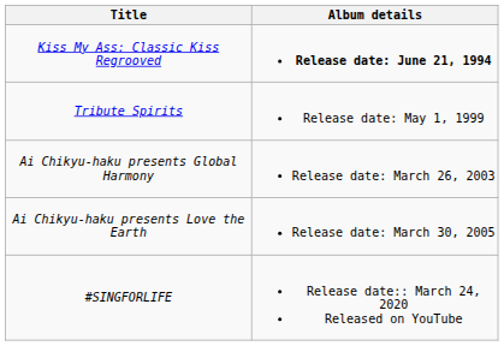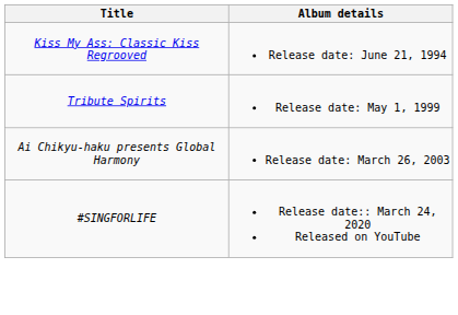Kiss My Ass: Classic Kiss Regrooved | Album details: bold -> normal
- row: Ai Chikyu-haku presents Love the Earth | Release date: March 30, 2005
